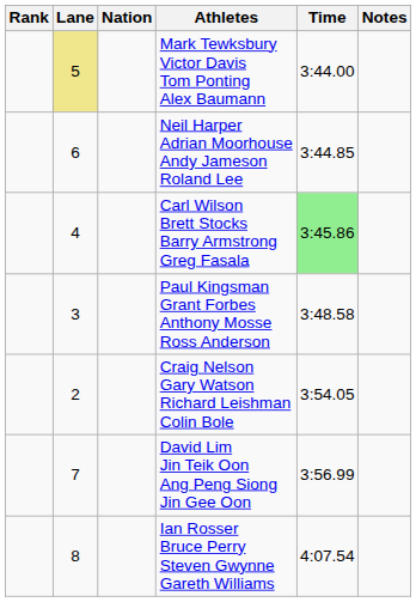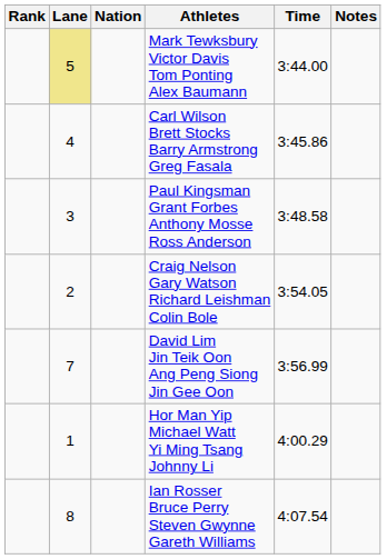- row: 6 | Neil Harper Adrian Moorhouse Andy Jameson Roland Lee | 3:44.85
Carl Wilson Brett Stocks Barry Armstrong Greg Fasala | Time: lightgreen background -> no background
+ row: 1 | Hor Man Yip Michael Watt Yi Ming Tsang Johnny Li | 4:00.29
